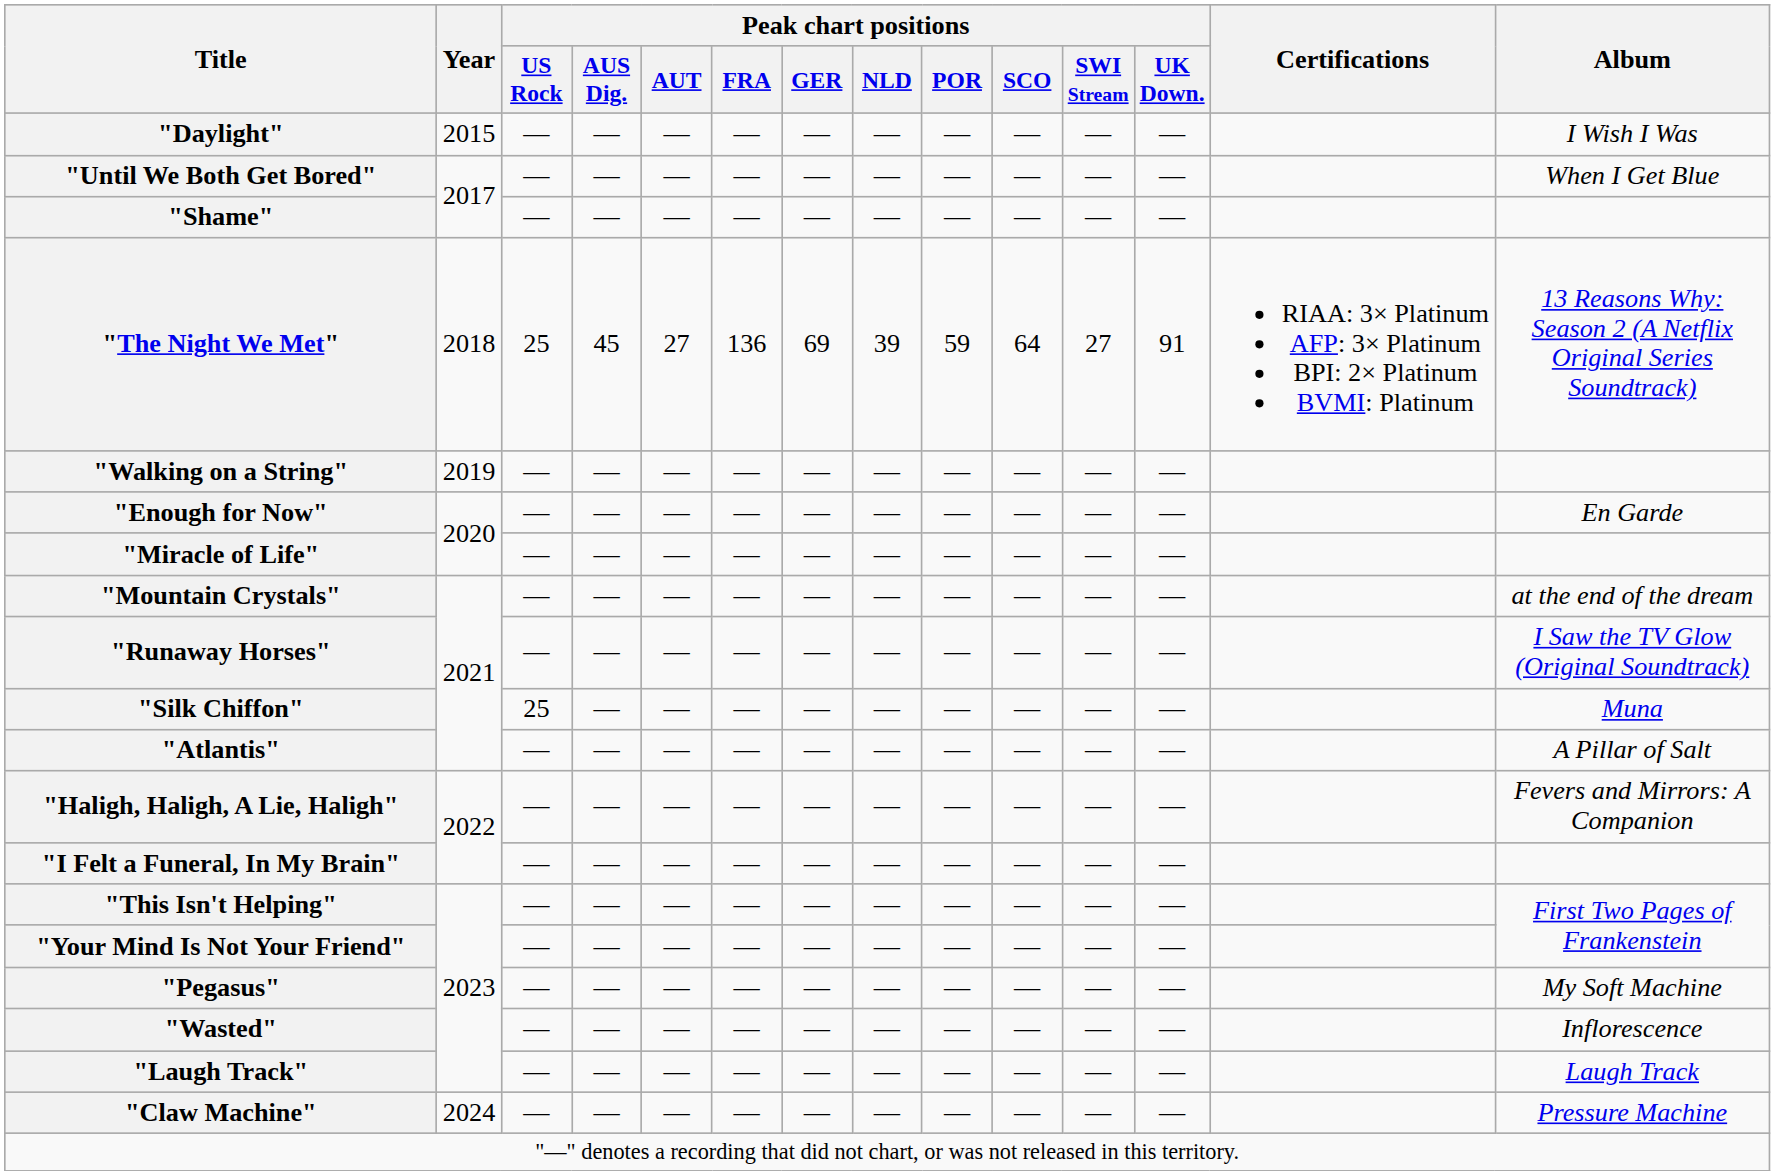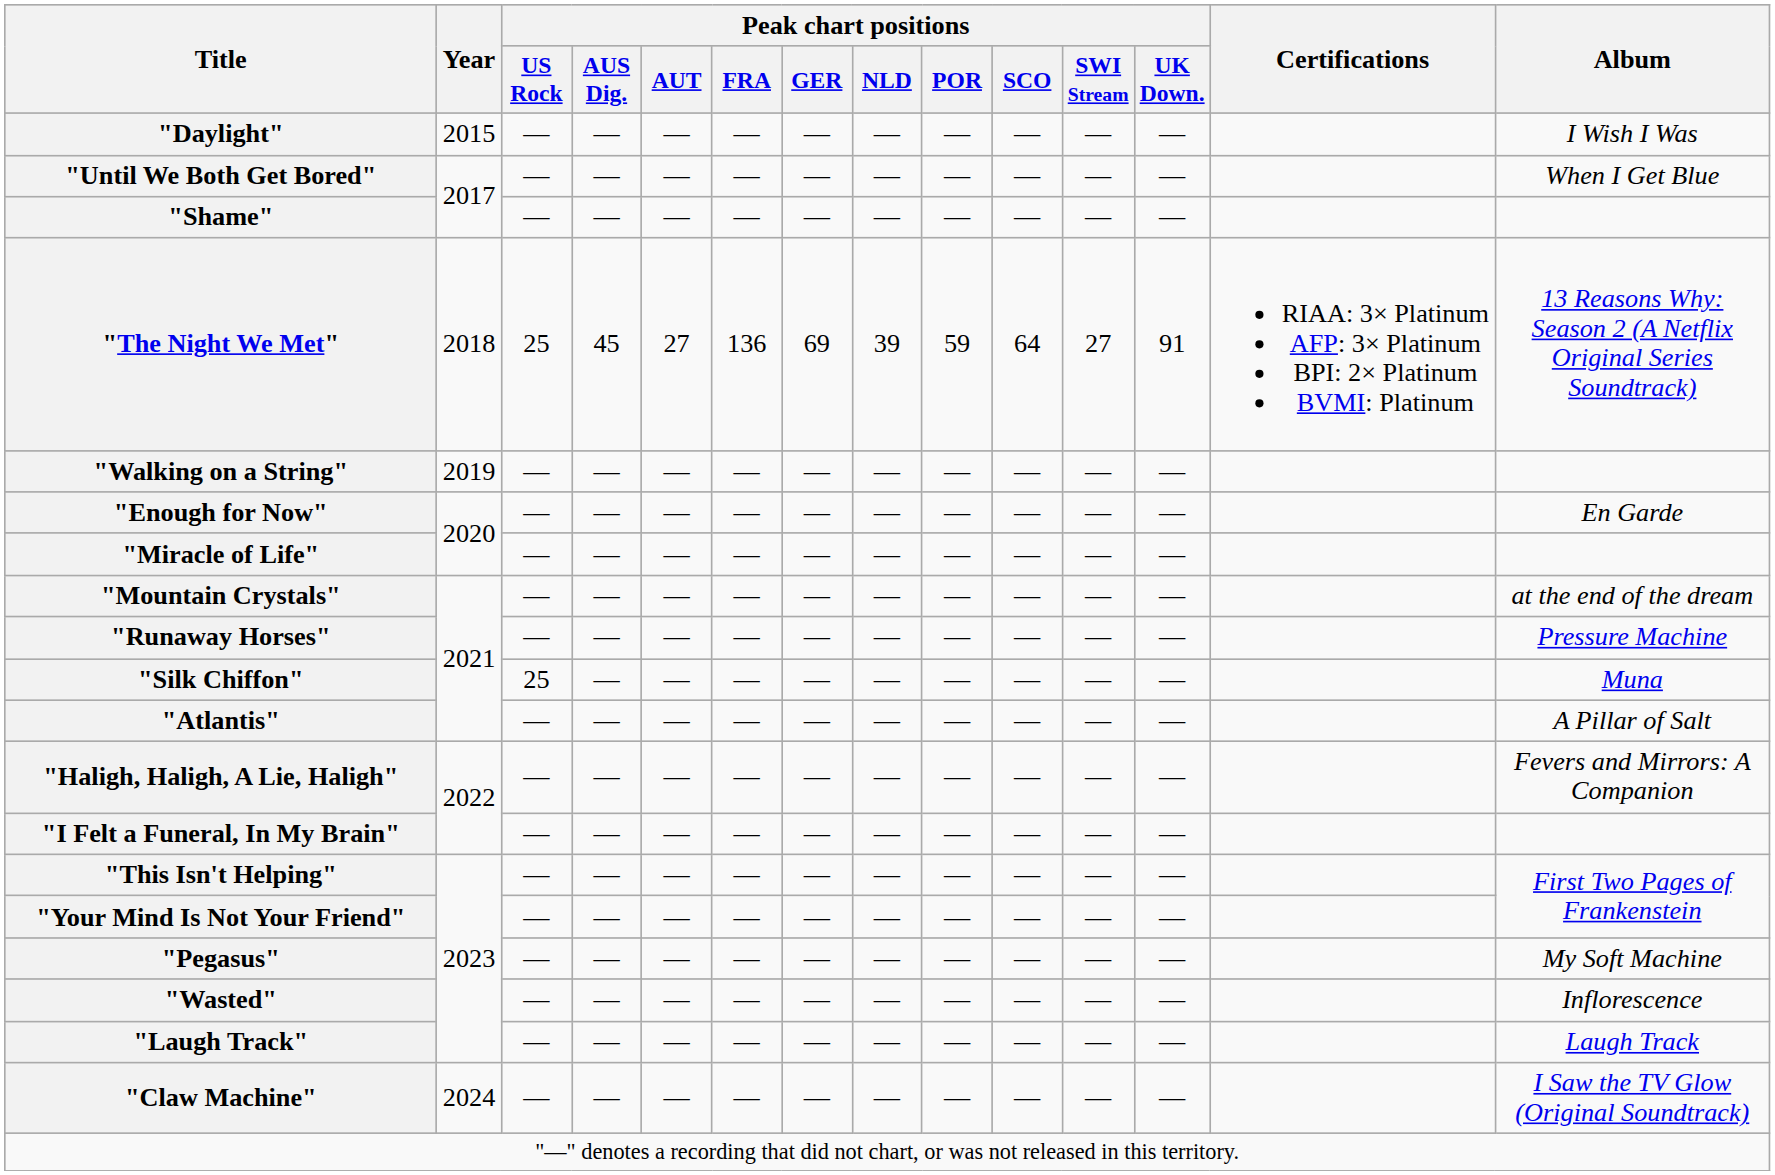"Runaway Horses" | Album: I Saw the TV Glow (Original Soundtrack) -> Pressure Machine
"Claw Machine" | Album: Pressure Machine -> I Saw the TV Glow (Original Soundtrack)
